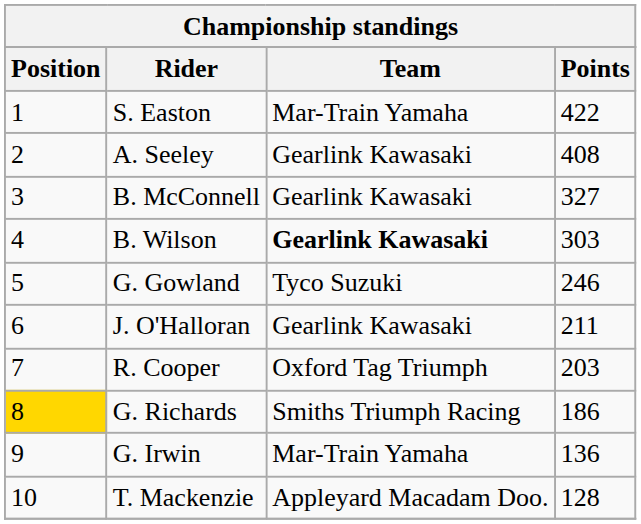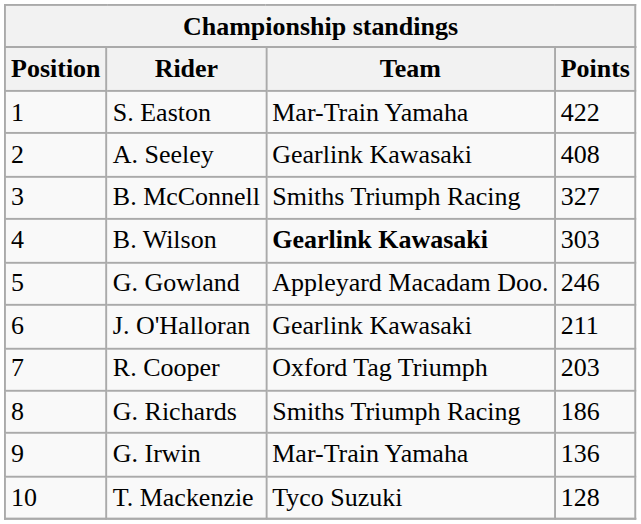B. McConnell | Team: Gearlink Kawasaki -> Smiths Triumph Racing
G. Gowland | Team: Tyco Suzuki -> Appleyard Macadam Doo.
G. Richards | Position: gold background -> no background
T. Mackenzie | Team: Appleyard Macadam Doo. -> Tyco Suzuki
